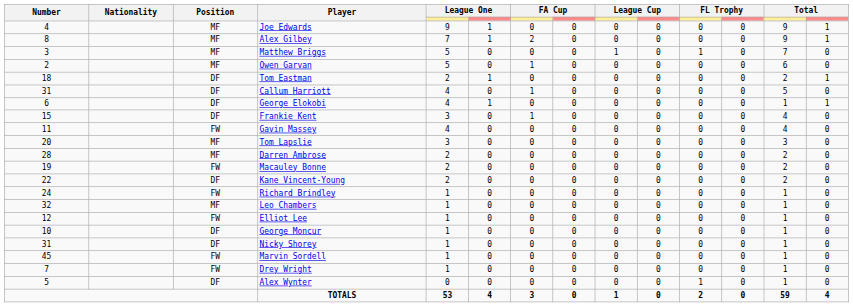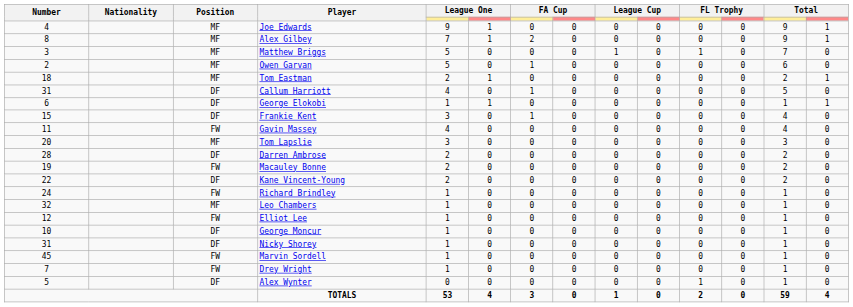Tom Eastman | Position: DF -> MF
George Elokobi | column 5: 4 -> 1
Darren Ambrose | Position: MF -> DF
